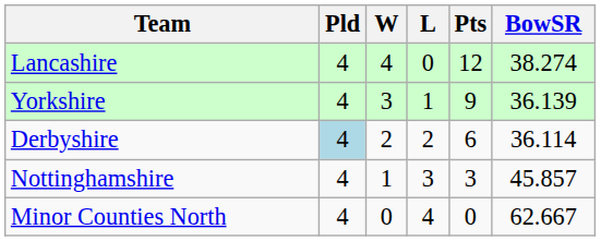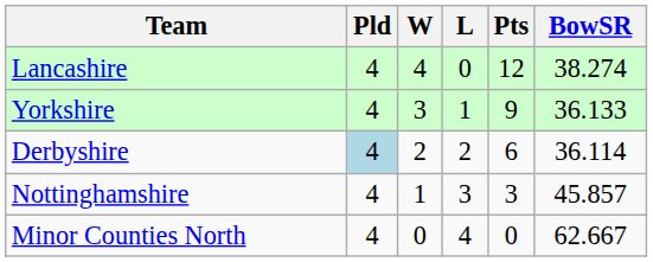Yorkshire | BowSR: 36.139 -> 36.133
